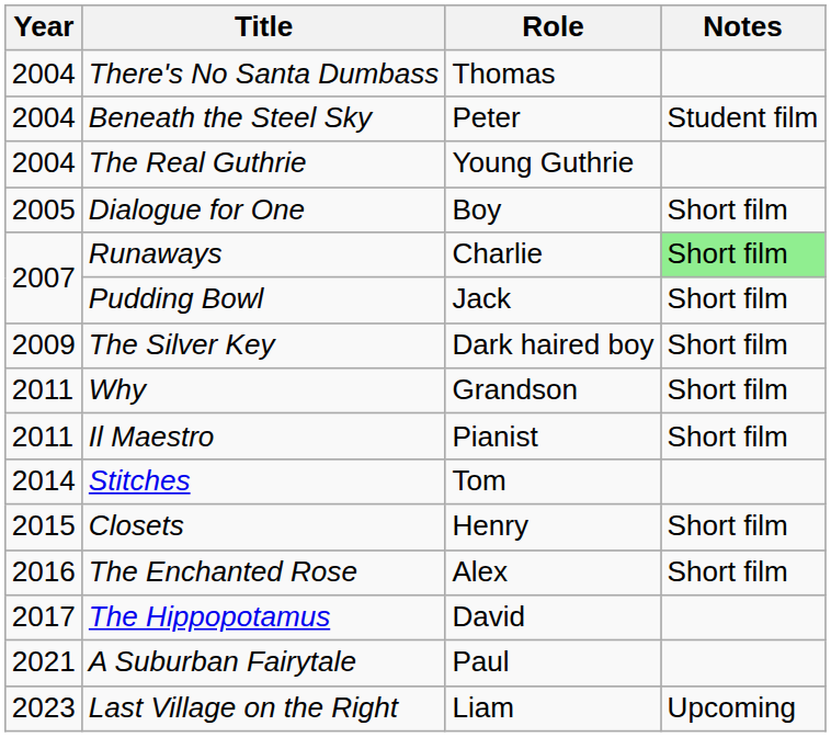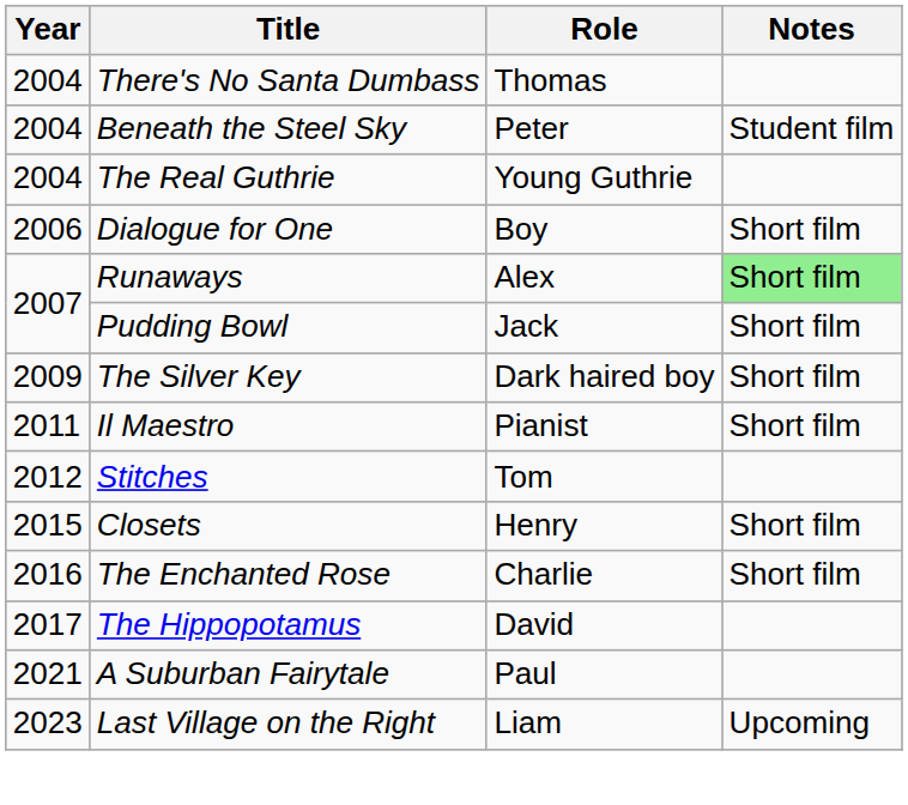Dialogue for One | Year: 2005 -> 2006
Runaways | Role: Charlie -> Alex
- row: 2011 | Why | Grandson | Short film
Stitches | Year: 2014 -> 2012
The Enchanted Rose | Role: Alex -> Charlie
